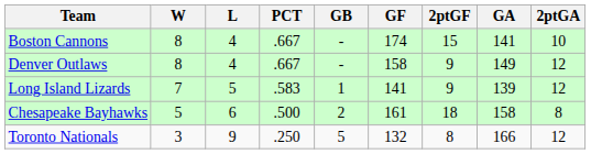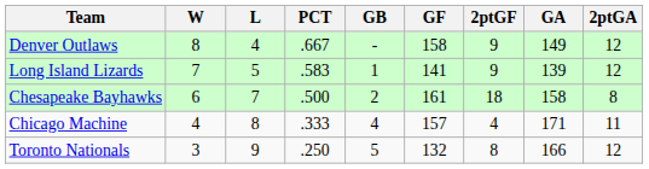- row: Boston Cannons | 8 | 4 | .667 | - | 174 | 15 | 141 | 10
Chesapeake Bayhawks | W: 5 -> 6
Chesapeake Bayhawks | L: 6 -> 7
+ row: Chicago Machine | 4 | 8 | .333 | 4 | 157 | 4 | 171 | 11
